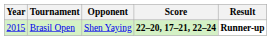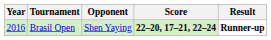Brasil Open | Year: 2015 -> 2016
